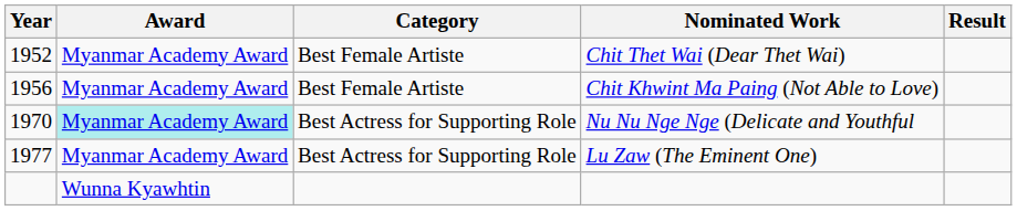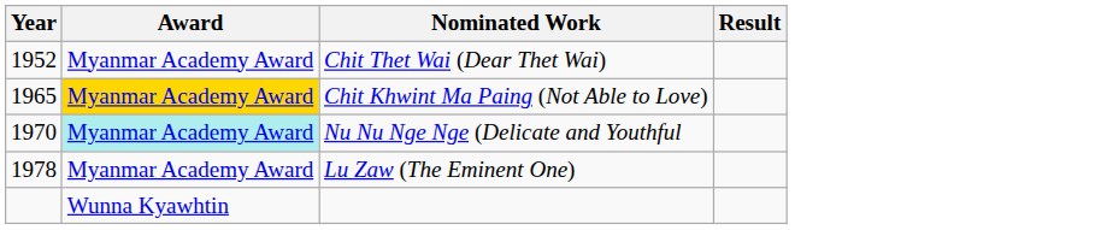- column: Category | Best Female Artiste | Best Female Artiste | Best Actress for Supporting Role | Best Actress for Supporting Role
Chit Khwint Ma Paing (Not Able to Love) | Year: 1956 -> 1965
Chit Khwint Ma Paing (Not Able to Love) | Award: no background -> gold background
Lu Zaw (The Eminent One) | Year: 1977 -> 1978
